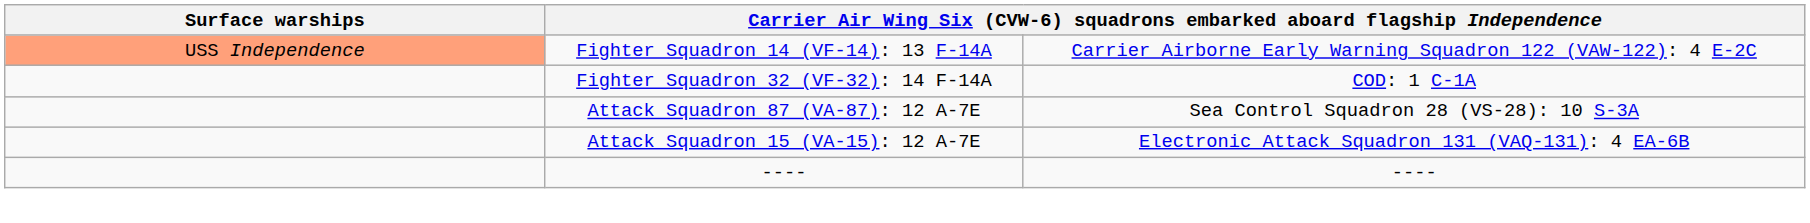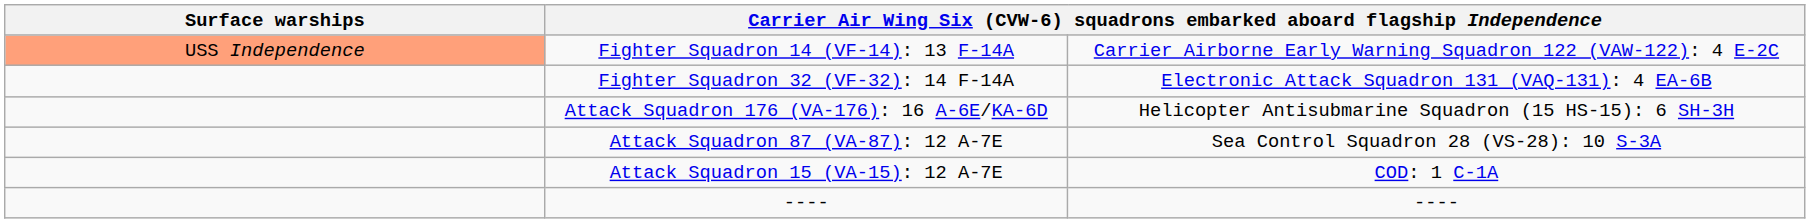Fighter Squadron 32 (VF-32): 14 F-14A | column 3: COD: 1 C-1A -> Electronic Attack Squadron 131 (VAQ-131): 4 EA-6B
+ row: Attack Squadron 176 (VA-176): 16 A-6E/KA-6D | Helicopter Antisubmarine Squadron (15 HS-15): 6 SH-3H
Attack Squadron 15 (VA-15): 12 A-7E | column 3: Electronic Attack Squadron 131 (VAQ-131): 4 EA-6B -> COD: 1 C-1A
